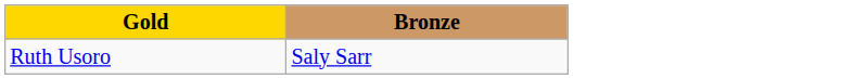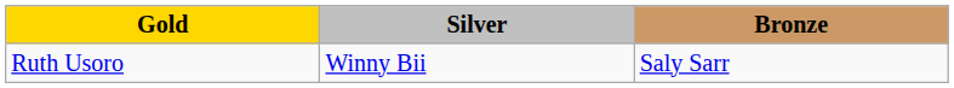+ column: Silver | Winny Bii
